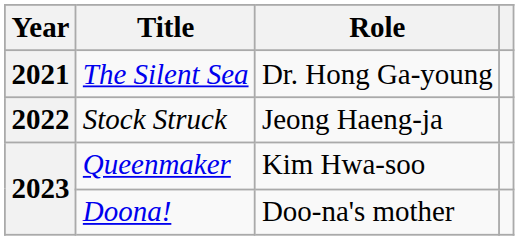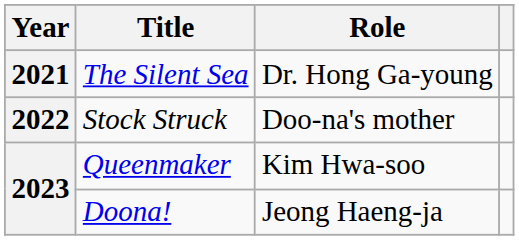Stock Struck | Role: Jeong Haeng-ja -> Doo-na's mother
Doona! | Role: Doo-na's mother -> Jeong Haeng-ja
